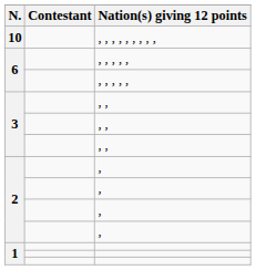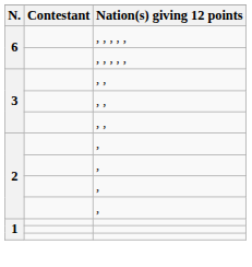- row: 10 | , , , , , , , , ,
